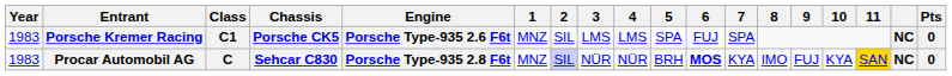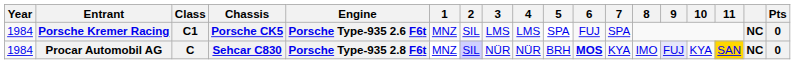Porsche Kremer Racing | Year: 1983 -> 1984
Procar Automobil AG | Year: 1983 -> 1984
Procar Automobil AG | 9: no background -> lavender background
